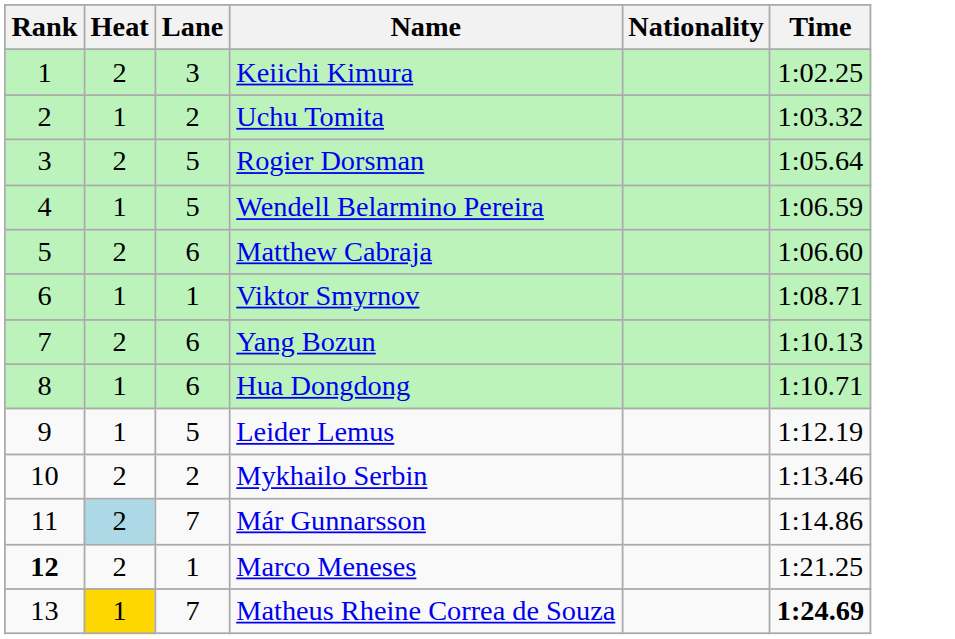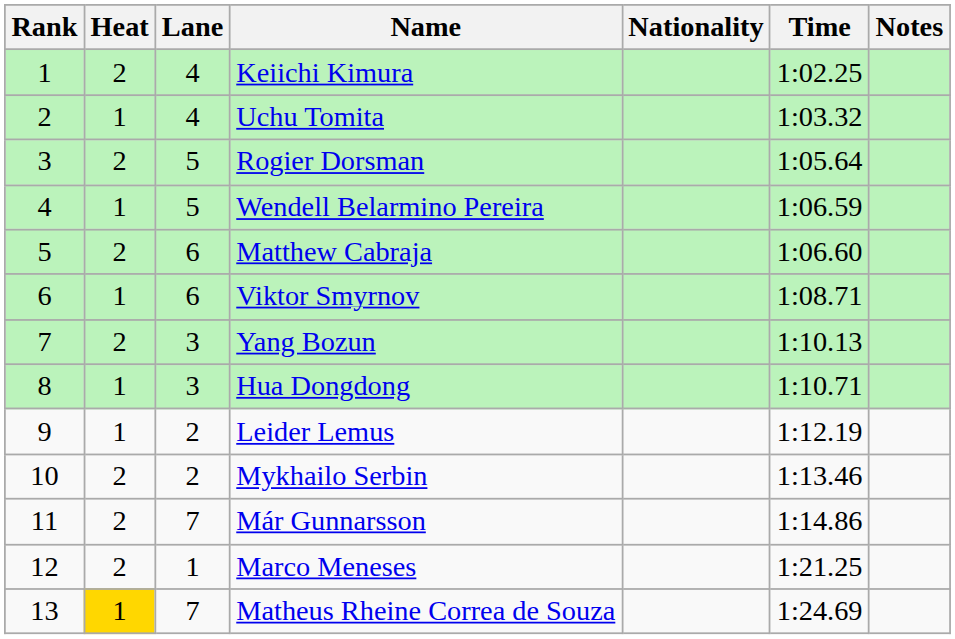+ column: Notes
Keiichi Kimura | Lane: 3 -> 4
Uchu Tomita | Lane: 2 -> 4
Viktor Smyrnov | Lane: 1 -> 6
Yang Bozun | Lane: 6 -> 3
Hua Dongdong | Lane: 6 -> 3
Leider Lemus | Lane: 5 -> 2
Már Gunnarsson | Heat: lightblue background -> no background
Marco Meneses | Rank: bold -> normal
Matheus Rheine Correa de Souza | Time: bold -> normal
